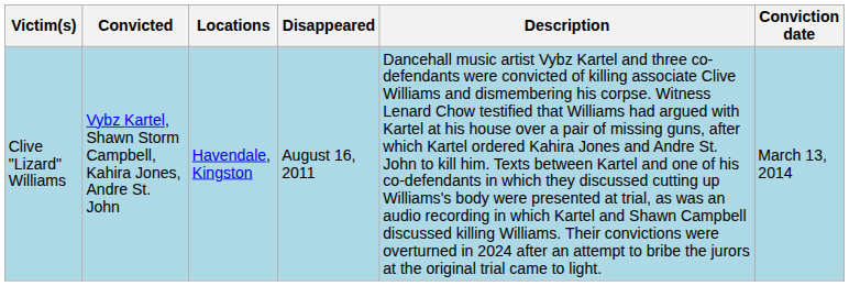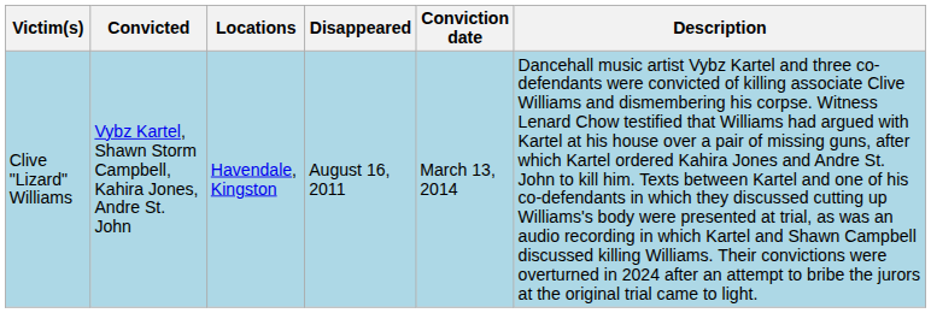columns swapped: Conviction date <-> Description
